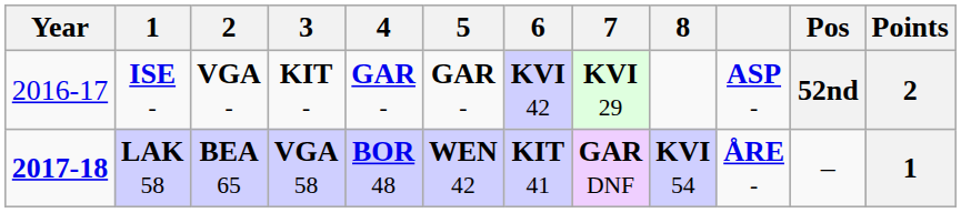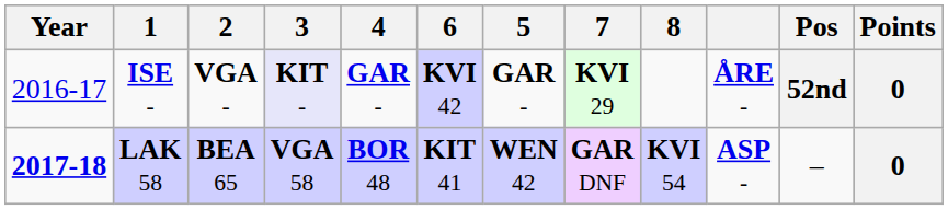columns swapped: 5 <-> 6
ISE - | 3: no background -> lavender background
ISE - | column 10: ASP - -> ÅRE -
ISE - | Points: 2 -> 0
LAK 58 | column 10: ÅRE - -> ASP -
LAK 58 | Points: 1 -> 0
